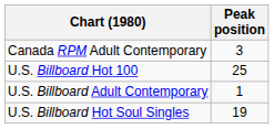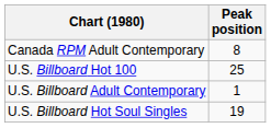Canada RPM Adult Contemporary | Peak position: 3 -> 8
